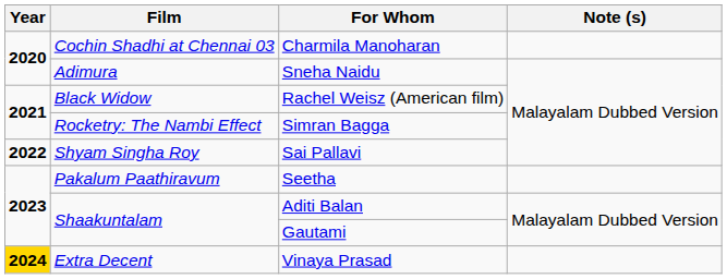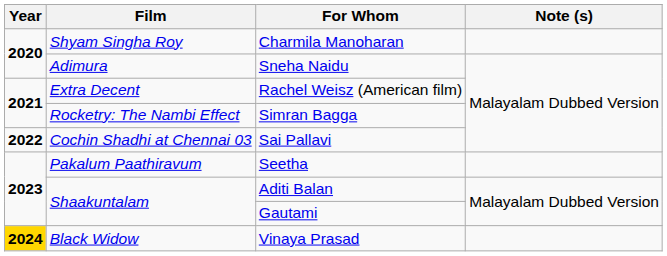Charmila Manoharan | Film: Cochin Shadhi at Chennai 03 -> Shyam Singha Roy
Rachel Weisz (American film) | Film: Black Widow -> Extra Decent
Sai Pallavi | Film: Shyam Singha Roy -> Cochin Shadhi at Chennai 03
Vinaya Prasad | Film: Extra Decent -> Black Widow
